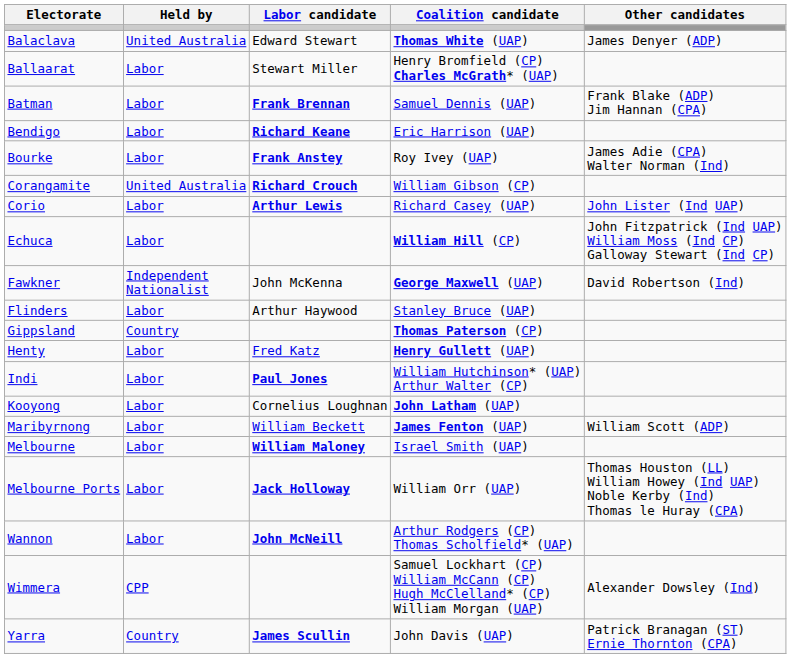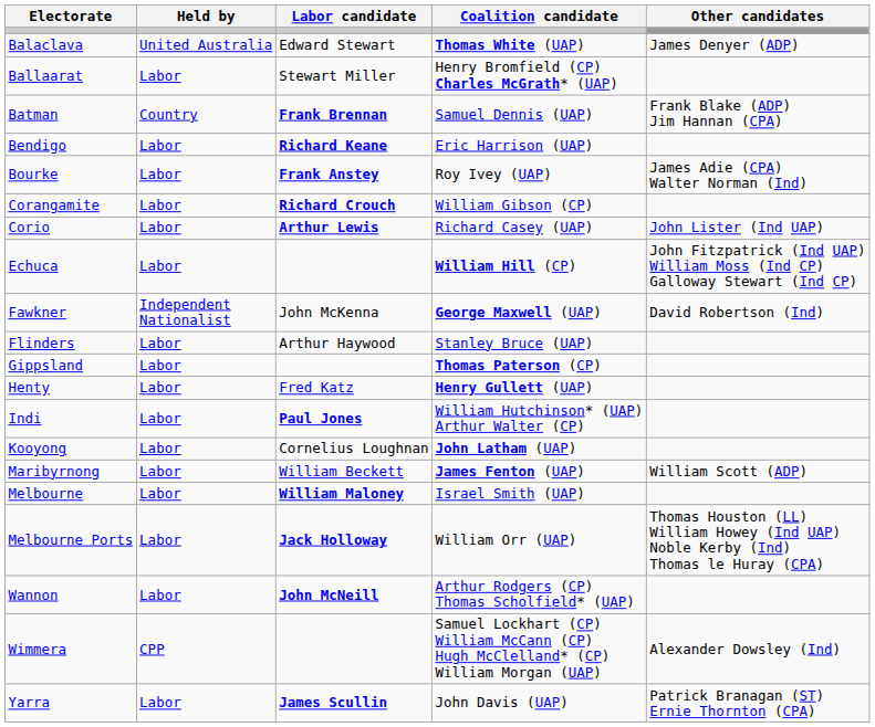Batman | Held by: Labor -> Country
Corangamite | Held by: United Australia -> Labor
Gippsland | Held by: Country -> Labor
Yarra | Held by: Country -> Labor
